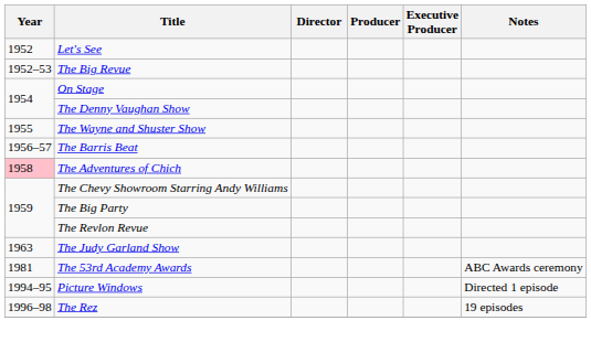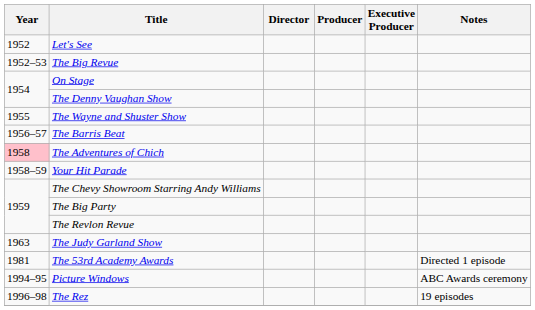+ row: 1958–59 | Your Hit Parade
The 53rd Academy Awards | Notes: ABC Awards ceremony -> Directed 1 episode
Picture Windows | Notes: Directed 1 episode -> ABC Awards ceremony
